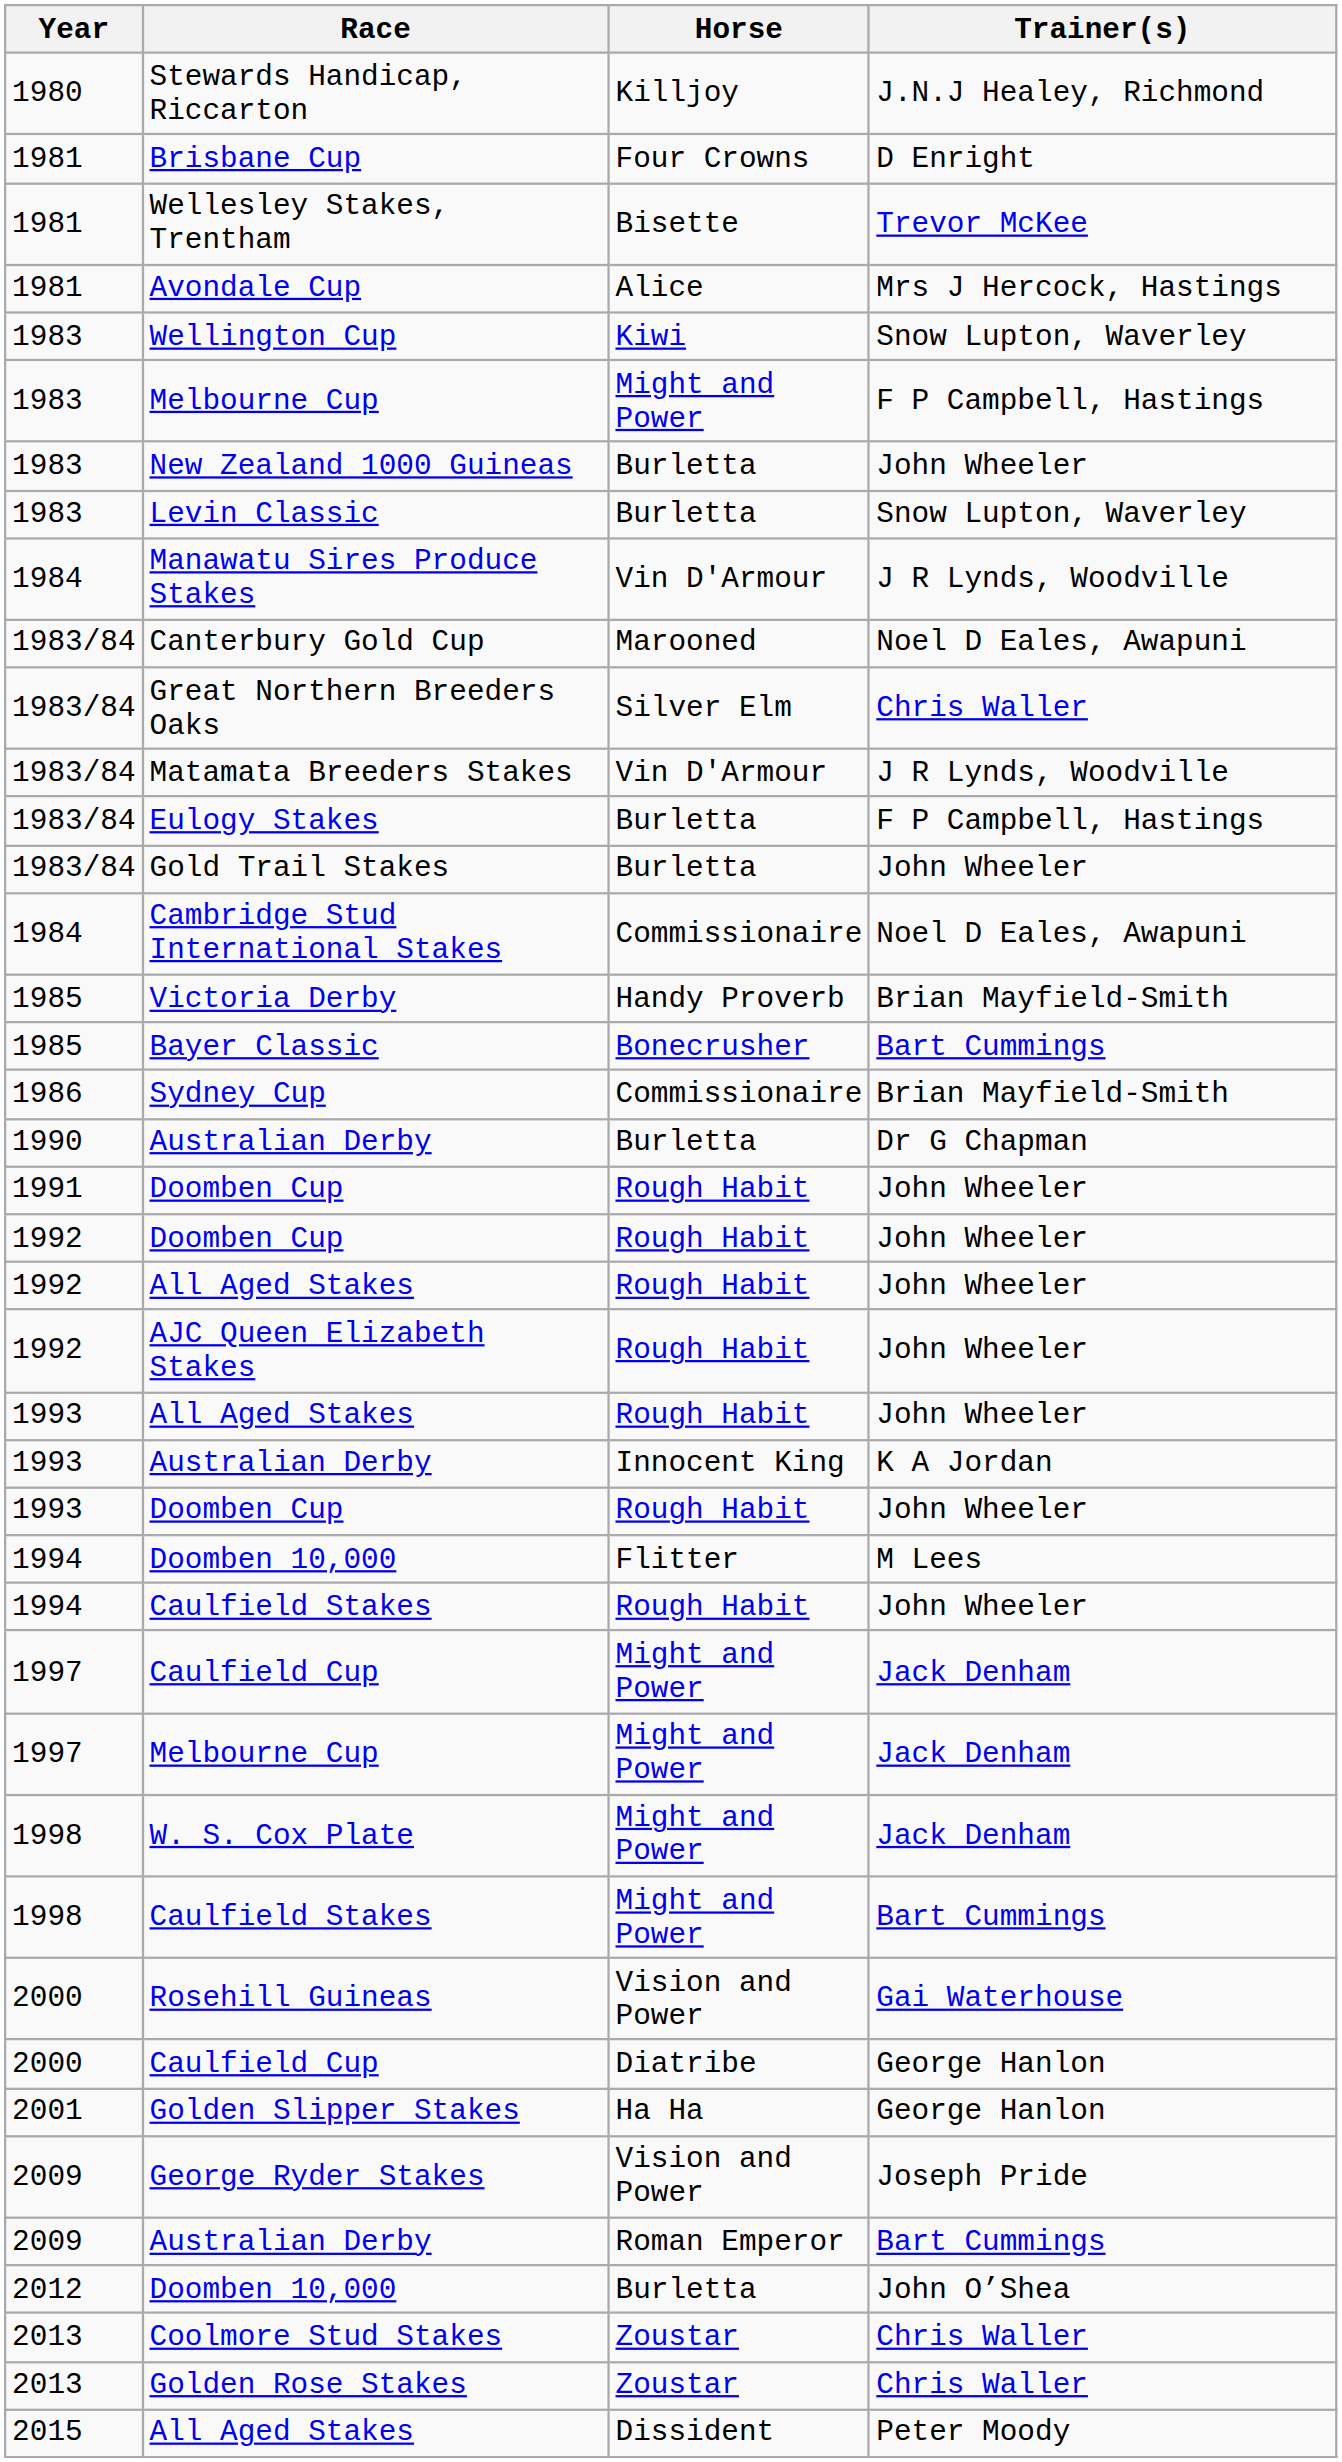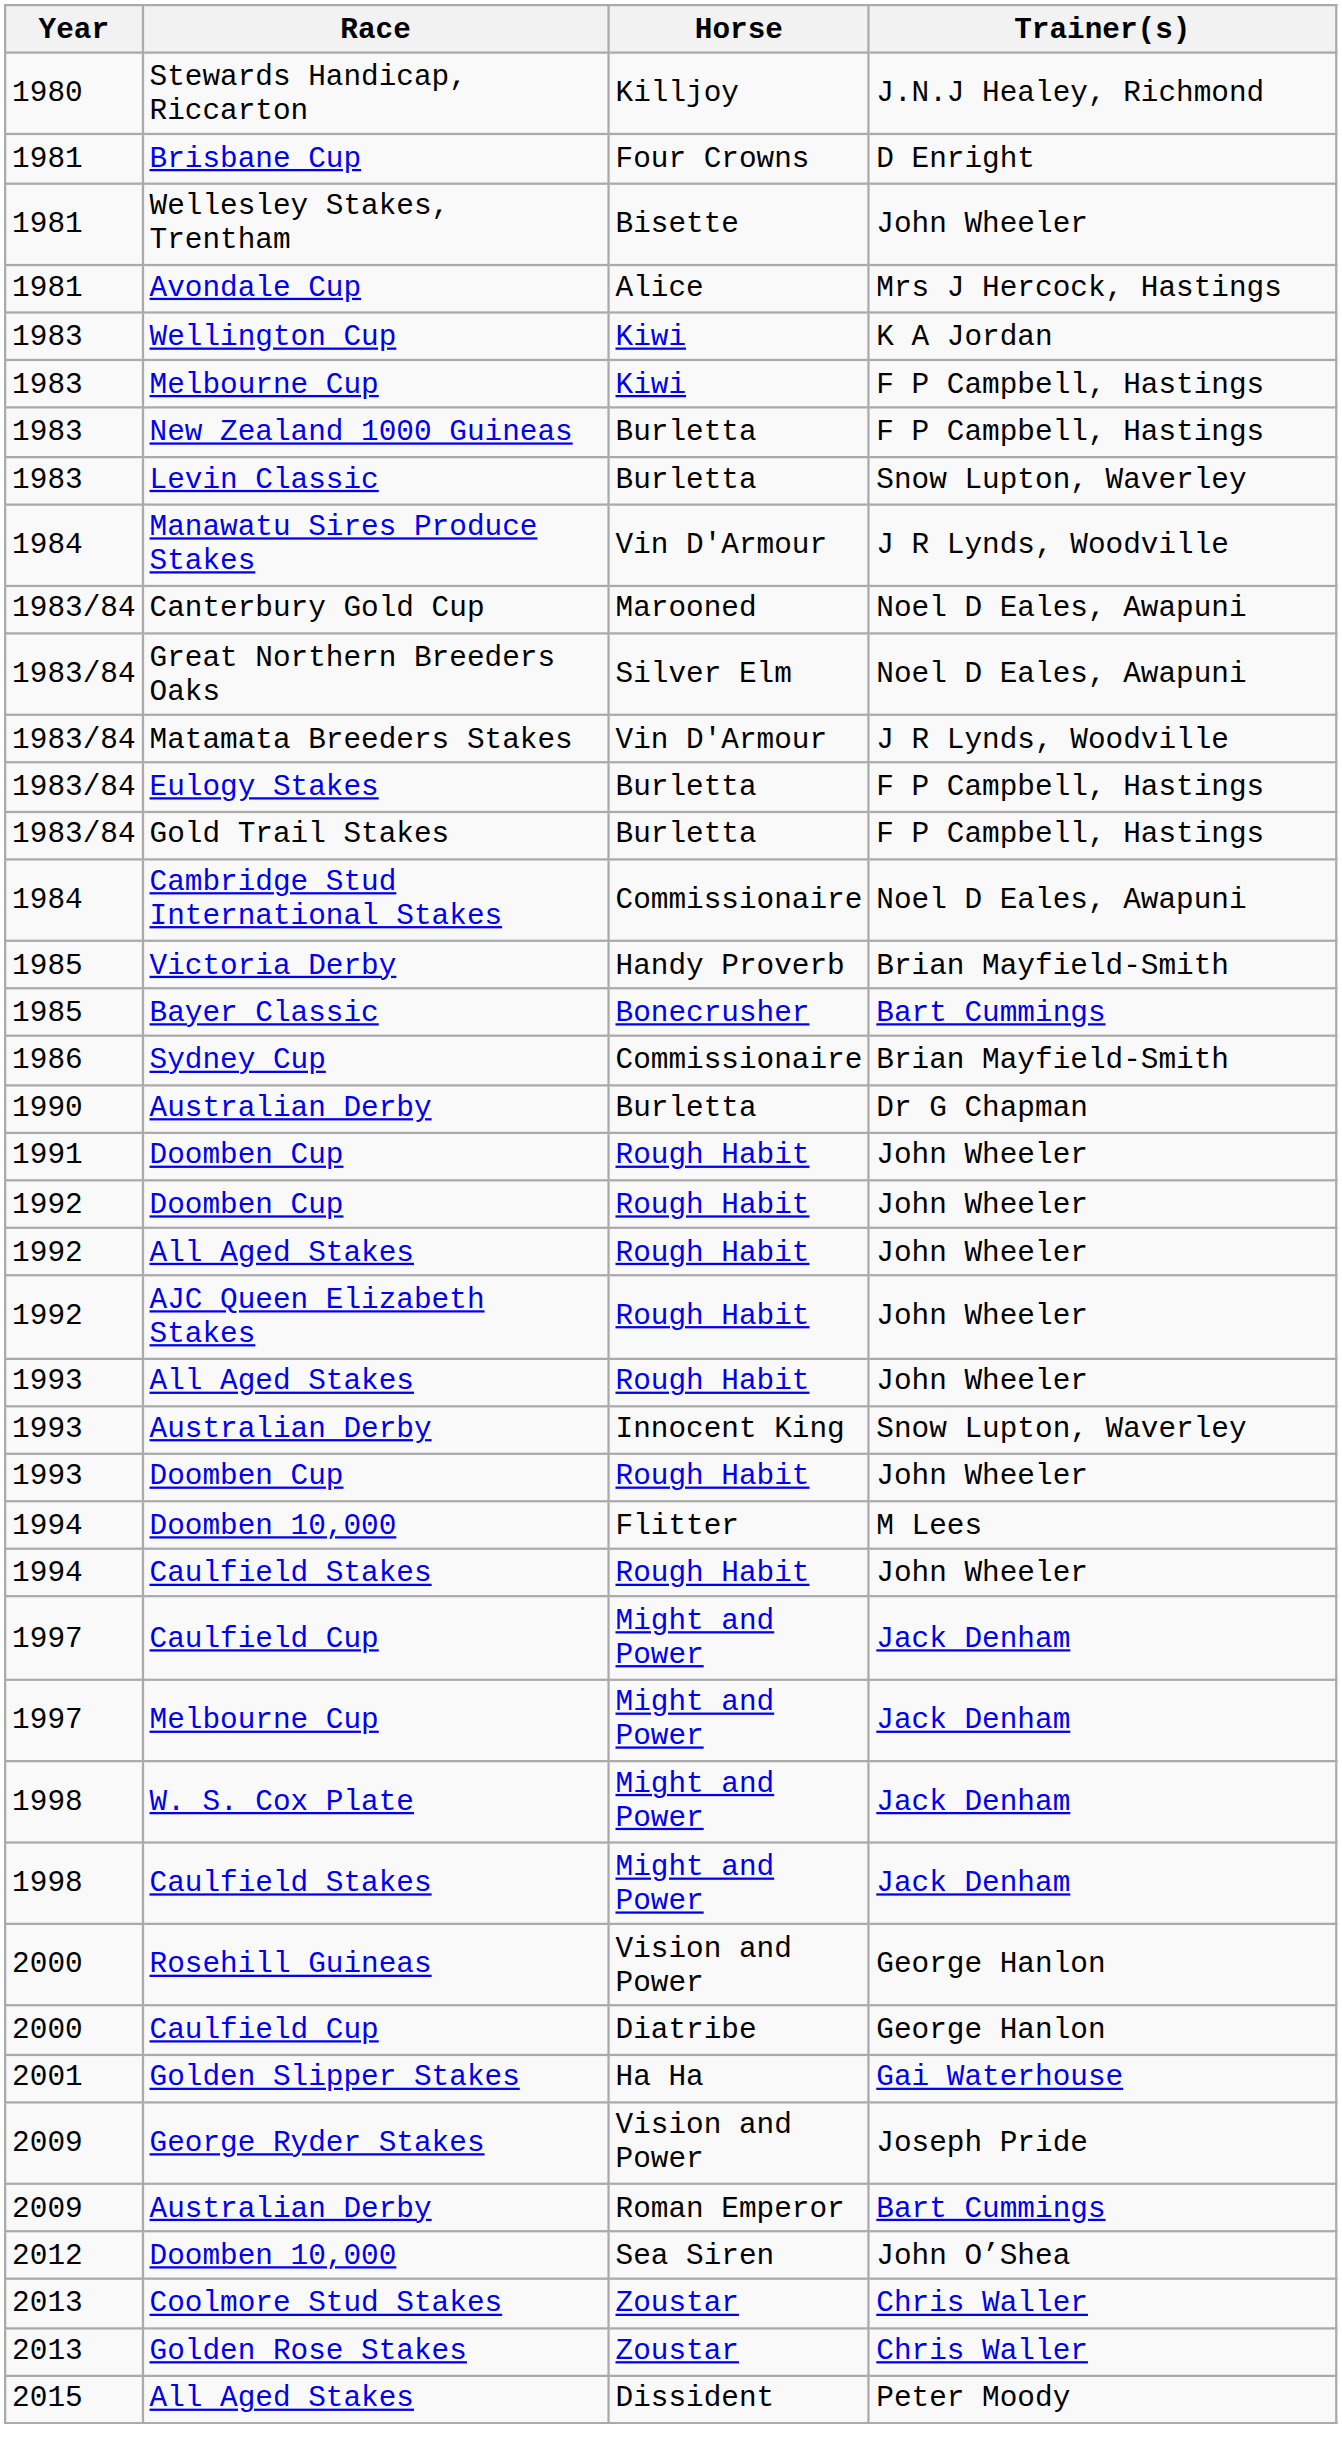Wellesley Stakes, Trentham | Trainer(s): Trevor McKee -> John Wheeler
Wellington Cup | Trainer(s): Snow Lupton, Waverley -> K A Jordan
1983 / Melbourne Cup | Horse: Might and Power -> Kiwi
New Zealand 1000 Guineas | Trainer(s): John Wheeler -> F P Campbell, Hastings
Great Northern Breeders Oaks | Trainer(s): Chris Waller -> Noel D Eales, Awapuni
Gold Trail Stakes | Trainer(s): John Wheeler -> F P Campbell, Hastings
1993 / Australian Derby | Trainer(s): K A Jordan -> Snow Lupton, Waverley
1998 / Caulfield Stakes | Trainer(s): Bart Cummings -> Jack Denham
Rosehill Guineas | Trainer(s): Gai Waterhouse -> George Hanlon
Golden Slipper Stakes | Trainer(s): George Hanlon -> Gai Waterhouse
2012 / Doomben 10,000 | Horse: Burletta -> Sea Siren
